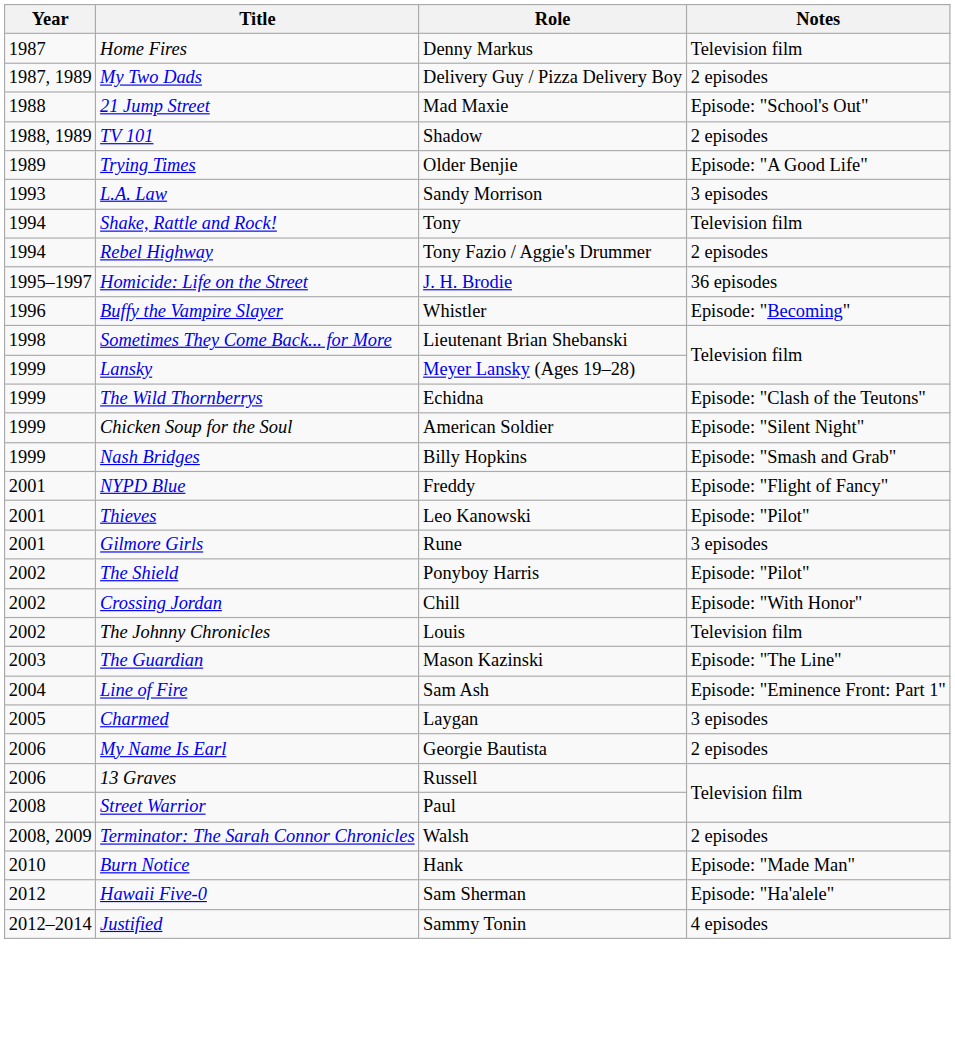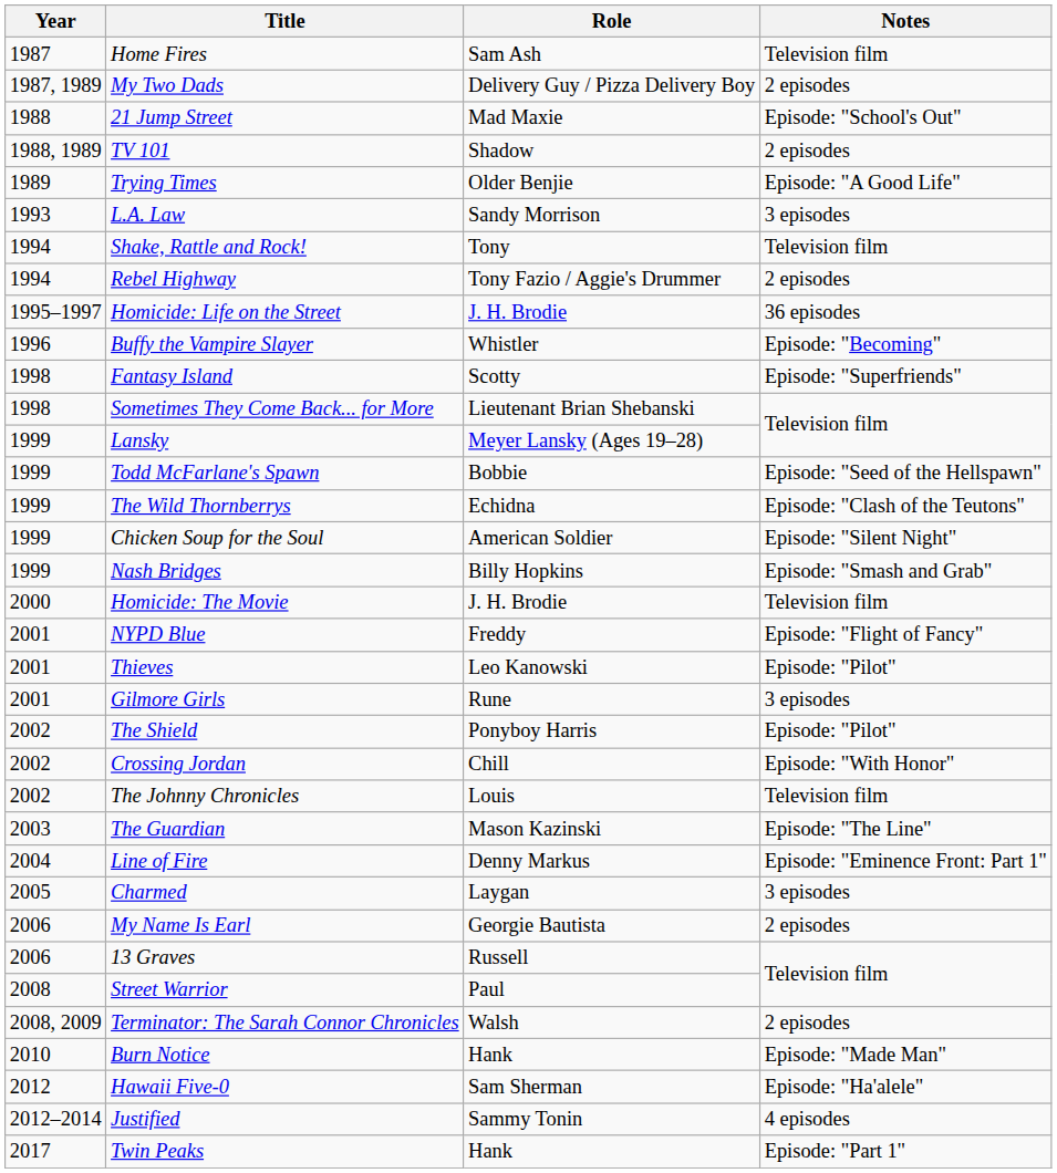Home Fires | Role: Denny Markus -> Sam Ash
+ row: 1998 | Fantasy Island | Scotty | Episode: "Superfriends"
+ row: 1999 | Todd McFarlane's Spawn | Bobbie | Episode: "Seed of the Hellspawn"
+ row: 2000 | Homicide: The Movie | J. H. Brodie | Television film
Line of Fire | Role: Sam Ash -> Denny Markus
+ row: 2017 | Twin Peaks | Hank | Episode: "Part 1"
